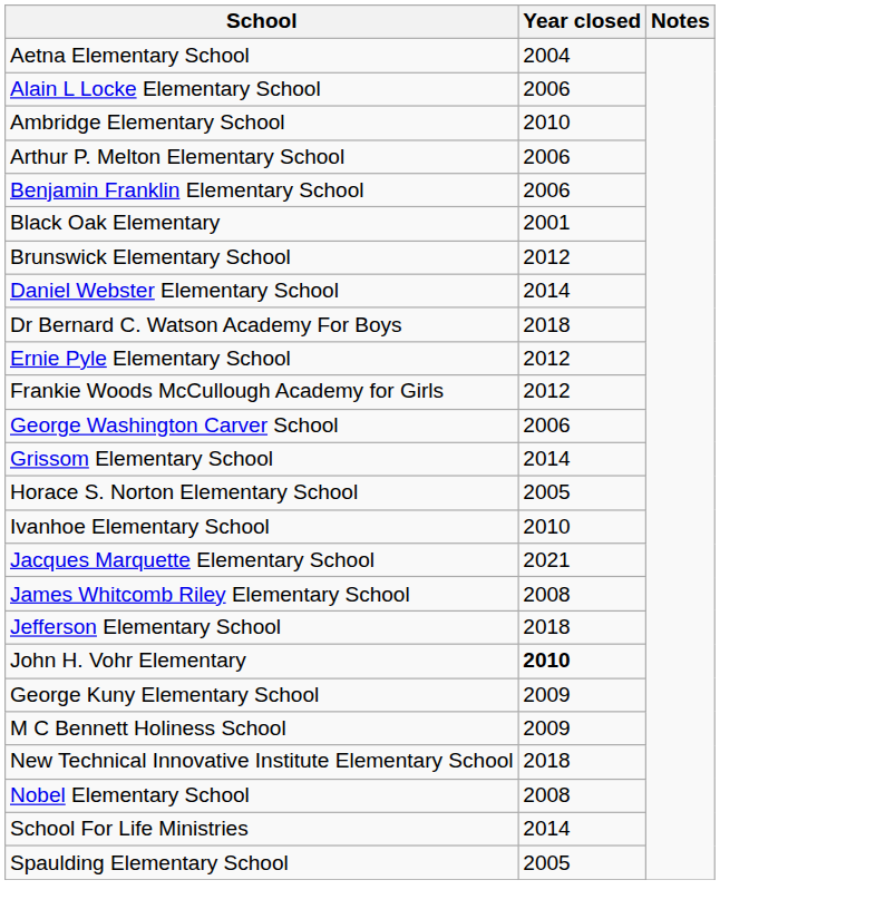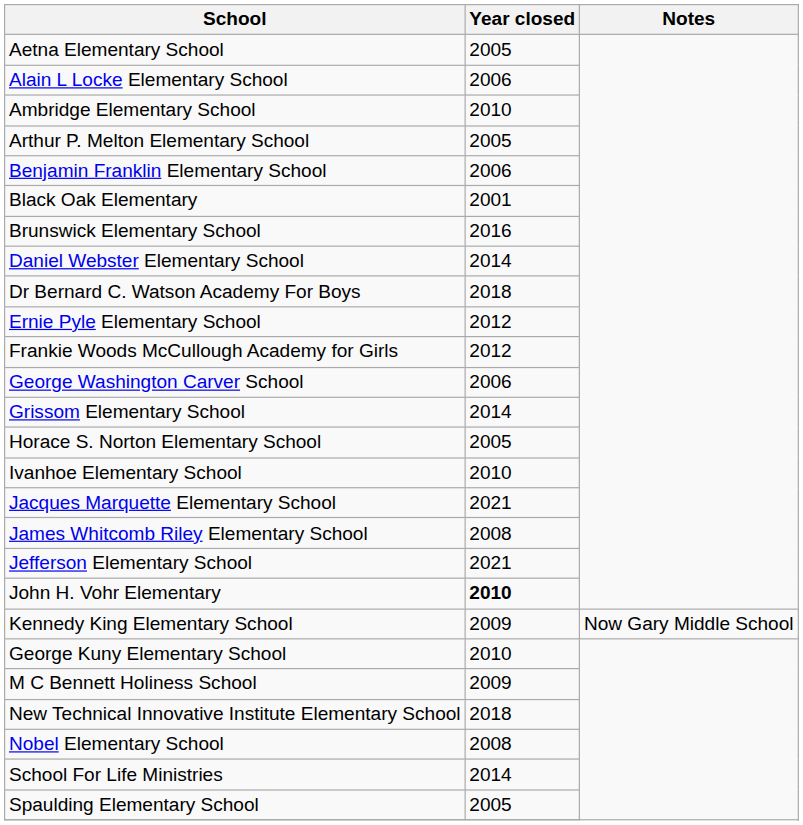Aetna Elementary School | Year closed: 2004 -> 2005
Arthur P. Melton Elementary School | Year closed: 2006 -> 2005
Brunswick Elementary School | Year closed: 2012 -> 2016
Jefferson Elementary School | Year closed: 2018 -> 2021
+ row: Kennedy King Elementary School | 2009 | Now Gary Middle School
George Kuny Elementary School | Year closed: 2009 -> 2010
